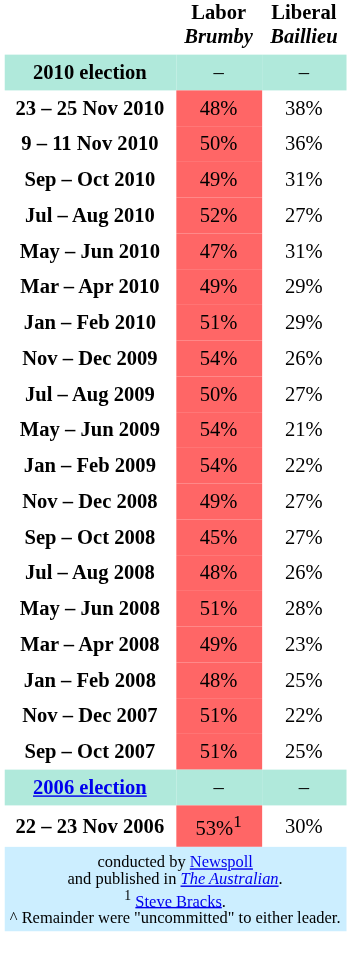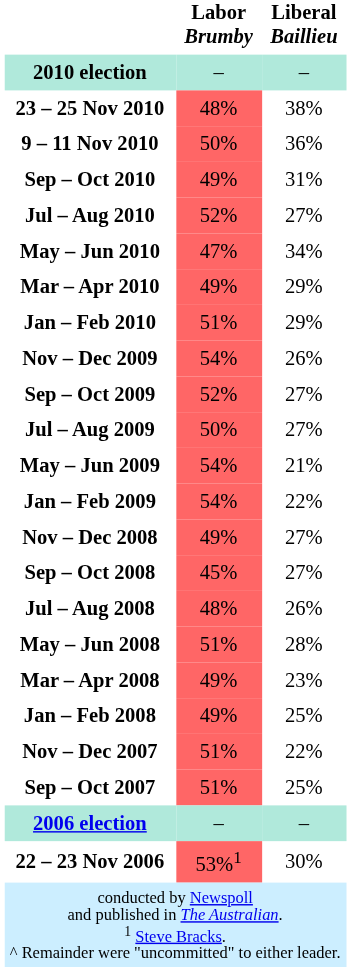May – Jun 2010 | Liberal Baillieu: 31% -> 34%
+ row: Sep – Oct 2009 | 52% | 27%
Jan – Feb 2008 | Labor Brumby: 48% -> 49%
